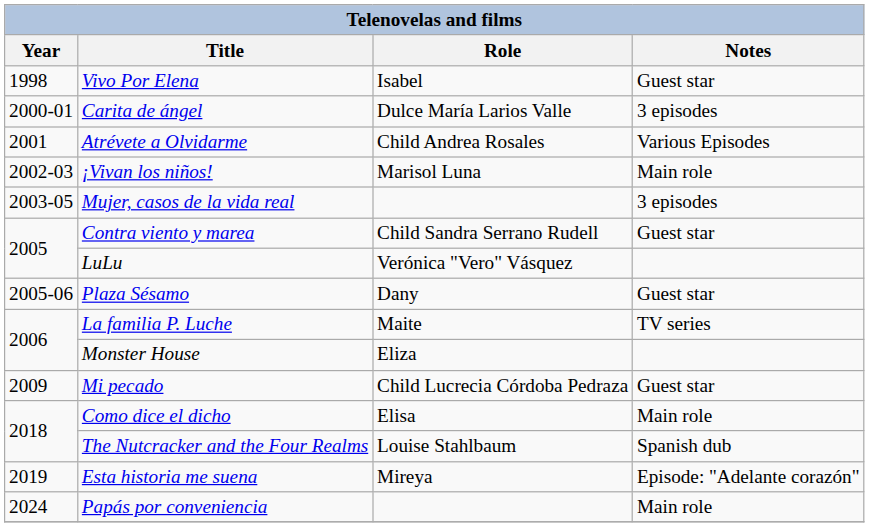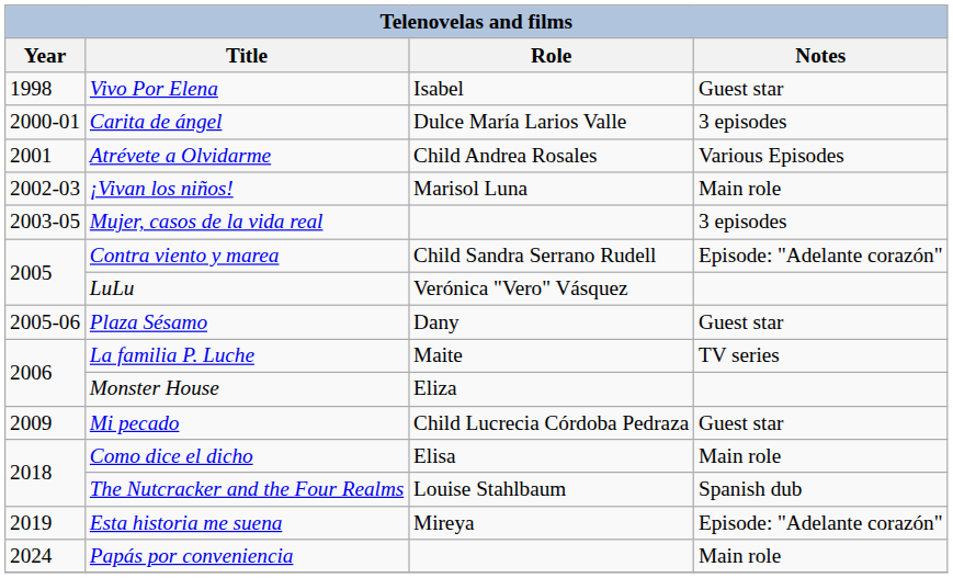Contra viento y marea | Notes: Guest star -> Episode: "Adelante corazón"
